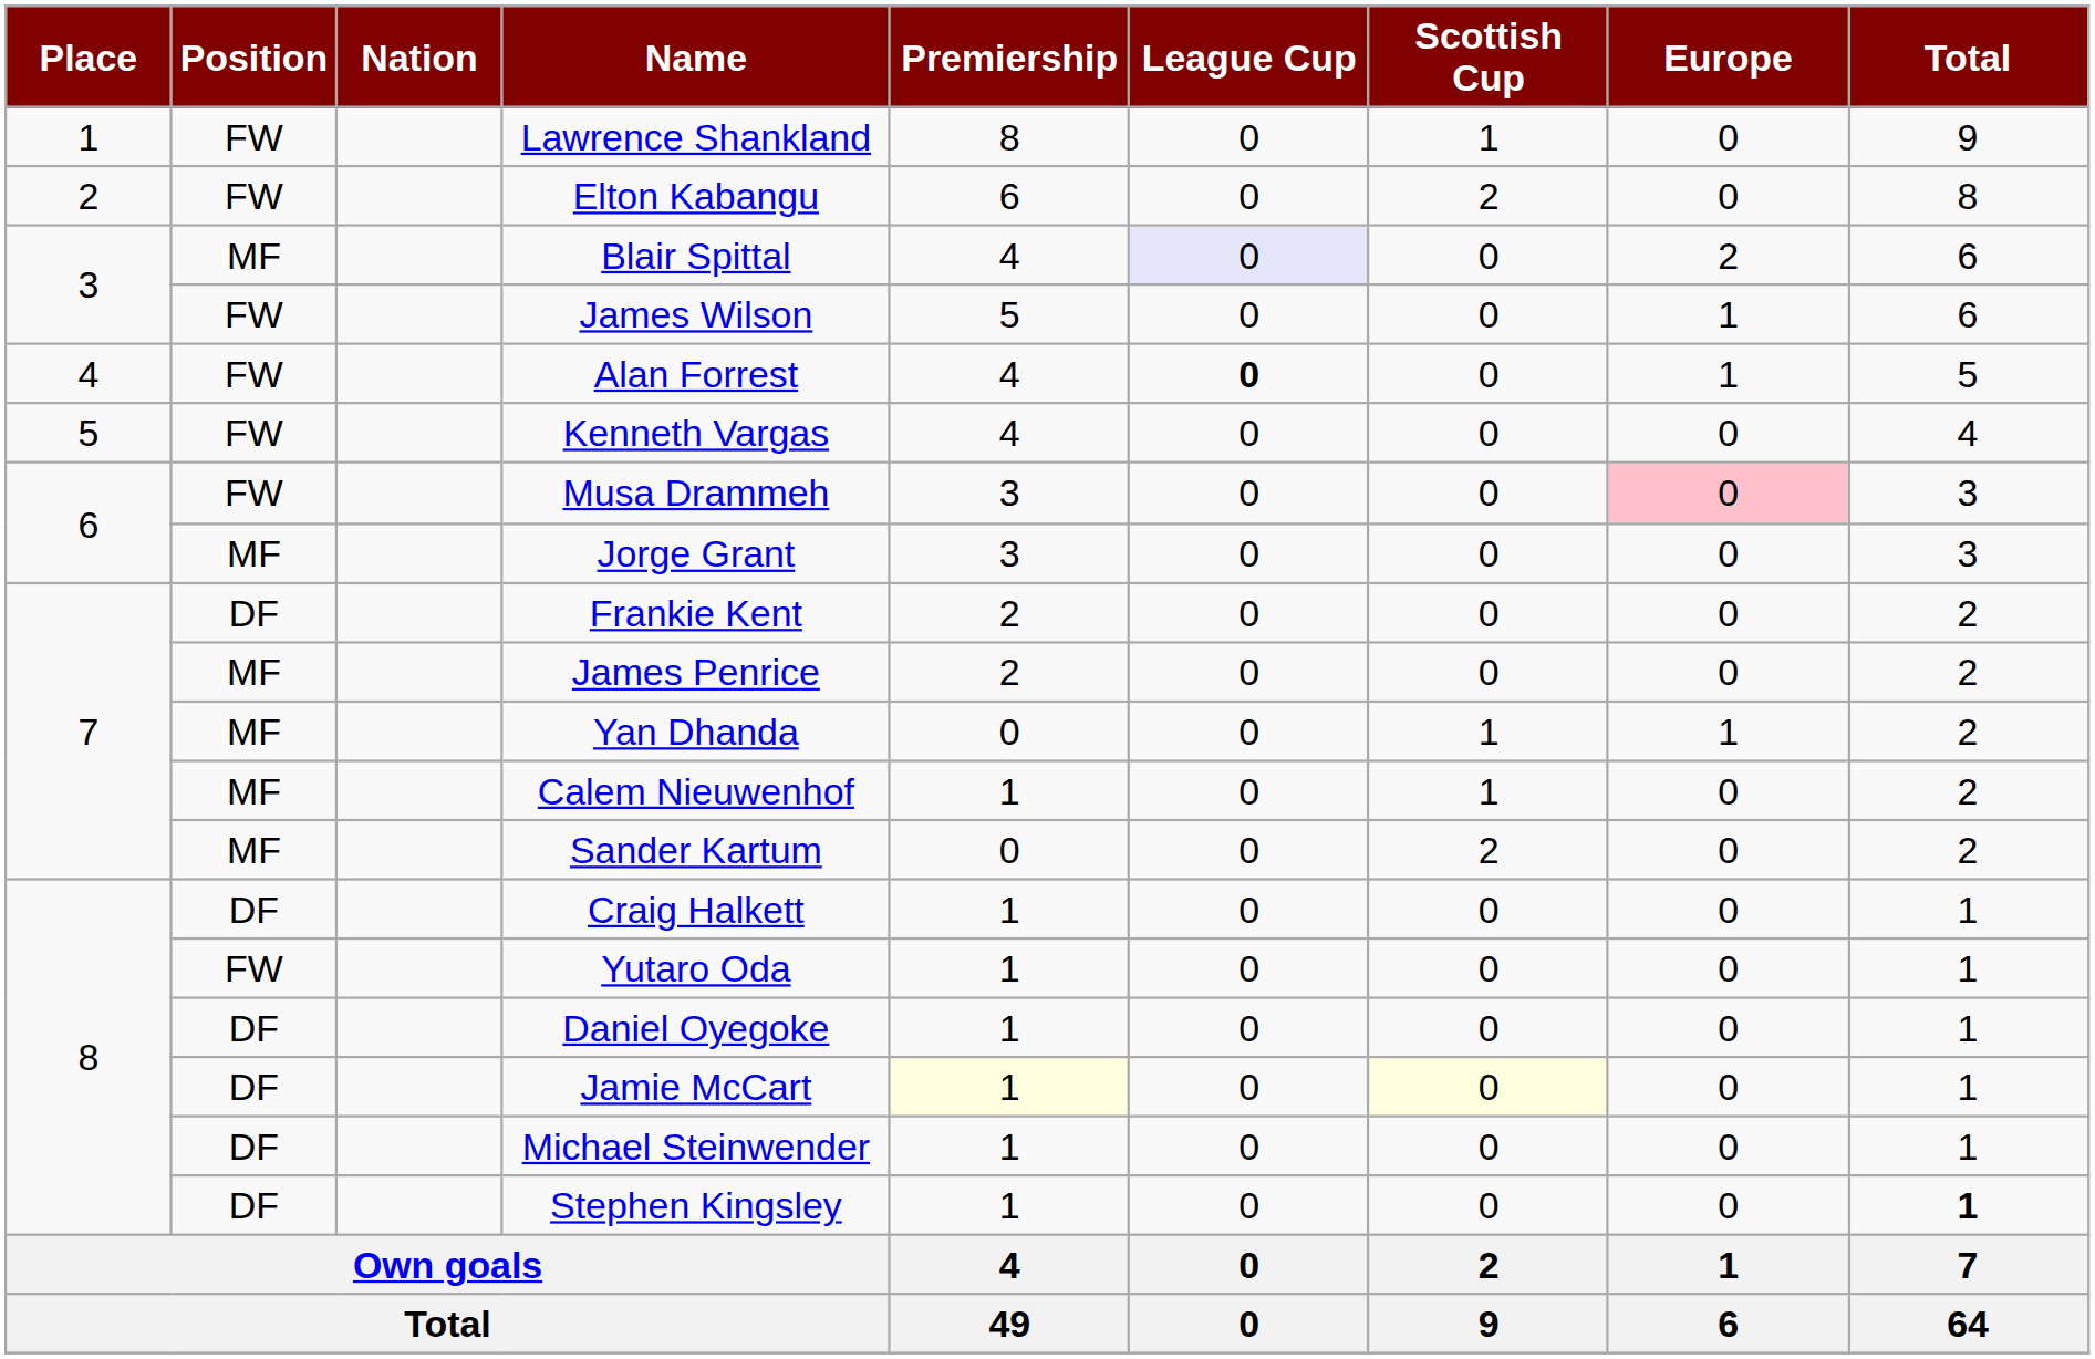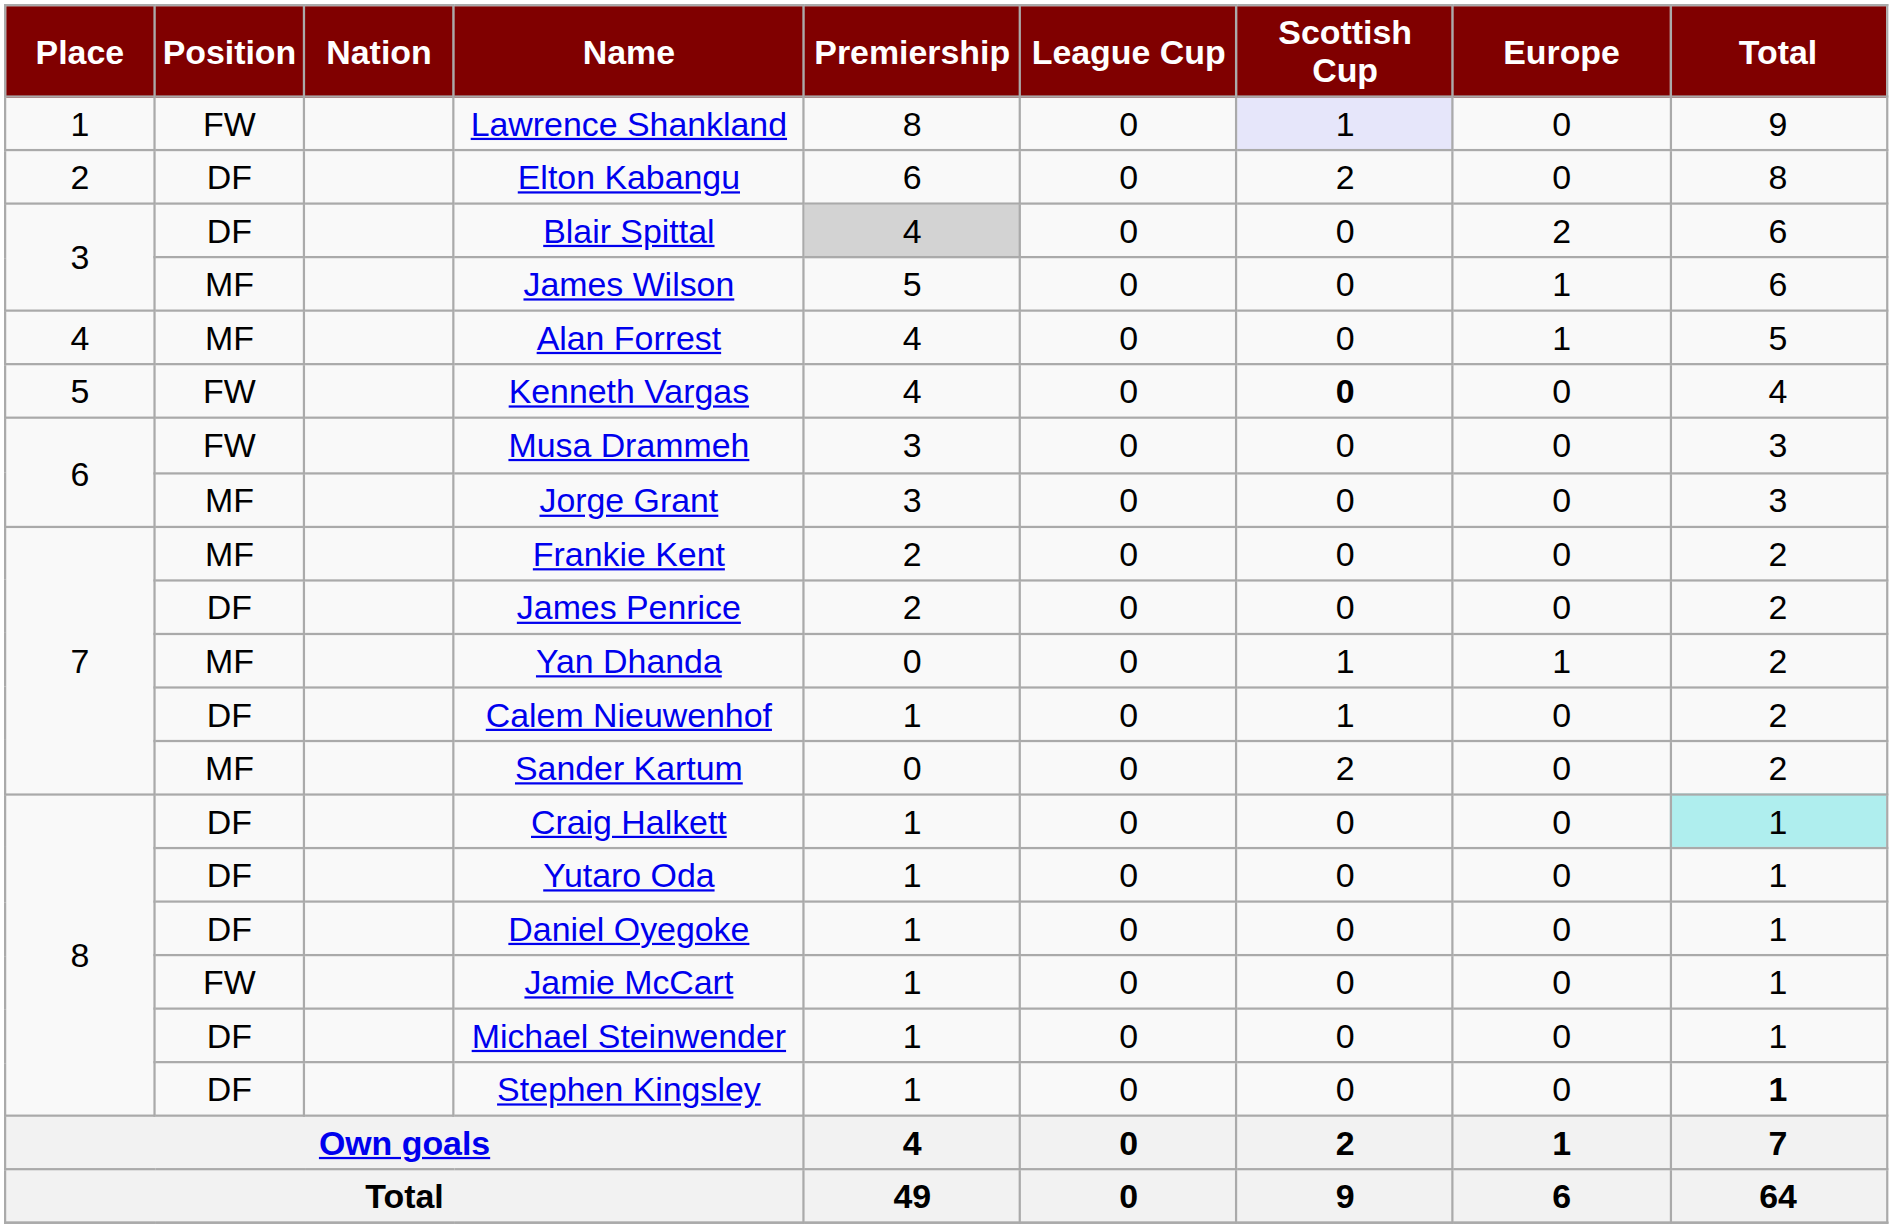Lawrence Shankland | Scottish Cup: no background -> lavender background
Elton Kabangu | Position: FW -> DF
Blair Spittal | Position: MF -> DF
Blair Spittal | Premiership: no background -> lightgrey background
Blair Spittal | League Cup: lavender background -> no background
James Wilson | Position: FW -> MF
Alan Forrest | Position: FW -> MF
Alan Forrest | League Cup: bold -> normal
Kenneth Vargas | Scottish Cup: normal -> bold
Musa Drammeh | Europe: pink background -> no background
Frankie Kent | Position: DF -> MF
James Penrice | Position: MF -> DF
Calem Nieuwenhof | Position: MF -> DF
Craig Halkett | Total: no background -> paleturquoise background
Yutaro Oda | Position: FW -> DF
Jamie McCart | Position: DF -> FW
Jamie McCart | Premiership: lightyellow background -> no background
Jamie McCart | Scottish Cup: lightyellow background -> no background
